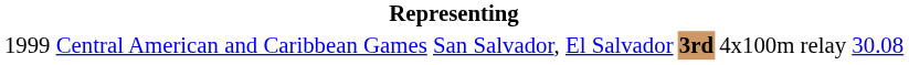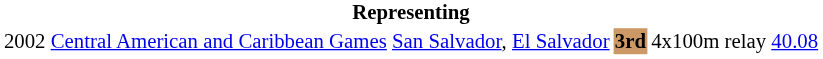Central American and Caribbean Games | column 1: 1999 -> 2002
Central American and Caribbean Games | column 6: 30.08 -> 40.08
